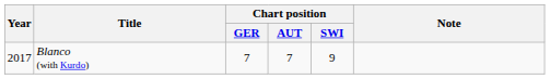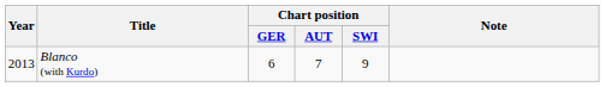Blanco (with Kurdo) | Year: 2017 -> 2013
Blanco (with Kurdo) | Chart position / GER: 7 -> 6
